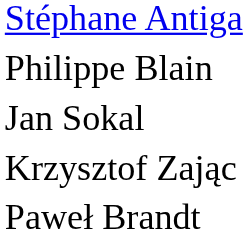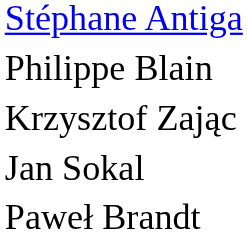rows swapped: Jan Sokal <-> Krzysztof Zając
